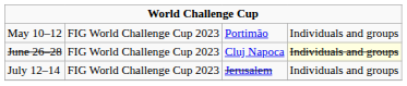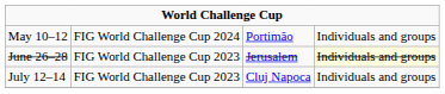May 10–12 | column 2: FIG World Challenge Cup 2023 -> FIG World Challenge Cup 2024
June 26–28 | column 3: Cluj Napoca -> Jerusalem
July 12–14 | column 3: Jerusalem -> Cluj Napoca
